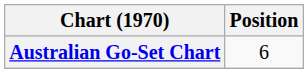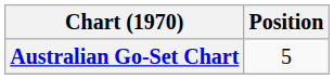Australian Go-Set Chart | Position: 6 -> 5
